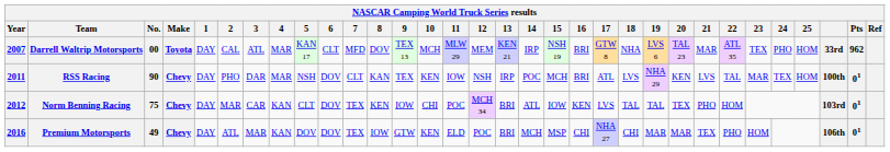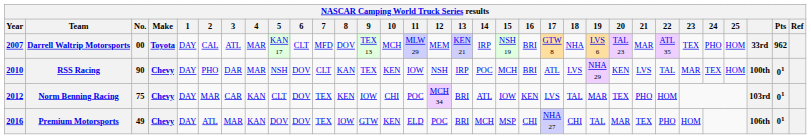RSS Racing | Year: 2011 -> 2010
Norm Benning Racing | 19: TAL -> MAR
Premium Motorsports | 19: MAR -> TAL
